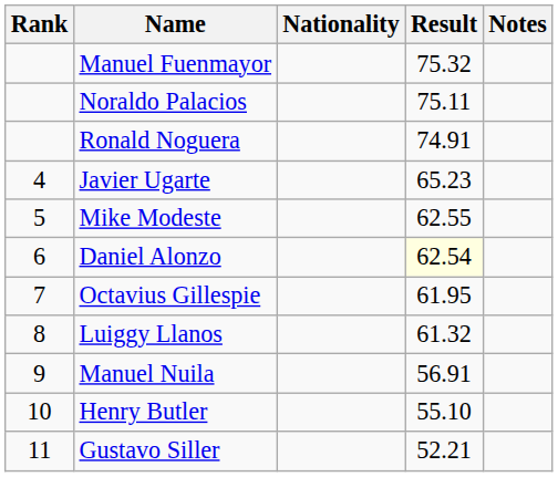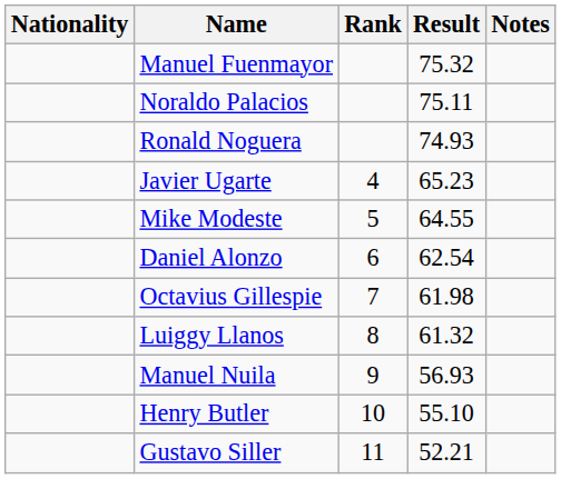columns swapped: Rank <-> Nationality
Ronald Noguera | Result: 74.91 -> 74.93
Mike Modeste | Result: 62.55 -> 64.55
Daniel Alonzo | Result: lightyellow background -> no background
Octavius Gillespie | Result: 61.95 -> 61.98
Manuel Nuila | Result: 56.91 -> 56.93
